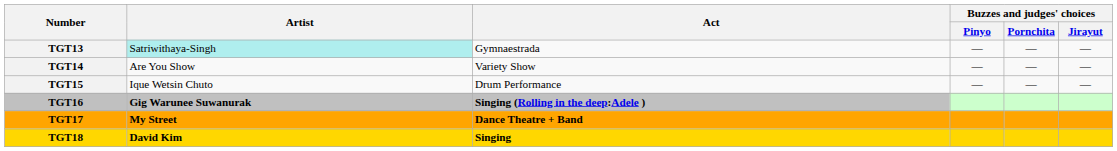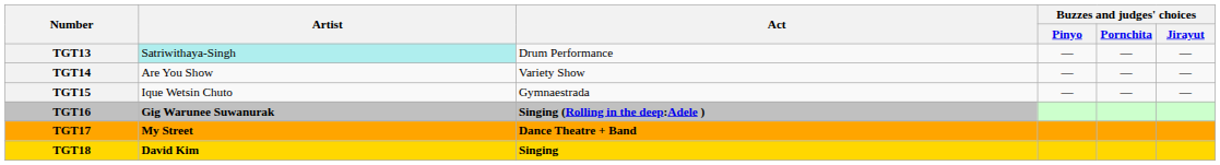TGT13 | Act: Gymnaestrada -> Drum Performance
TGT15 | Act: Drum Performance -> Gymnaestrada
